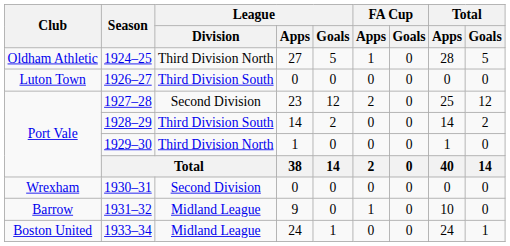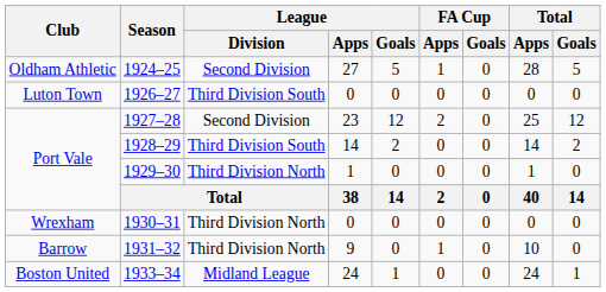1924–25 | League / Division: Third Division North -> Second Division
1930–31 | League / Division: Second Division -> Third Division North
1931–32 | League / Division: Midland League -> Third Division North
